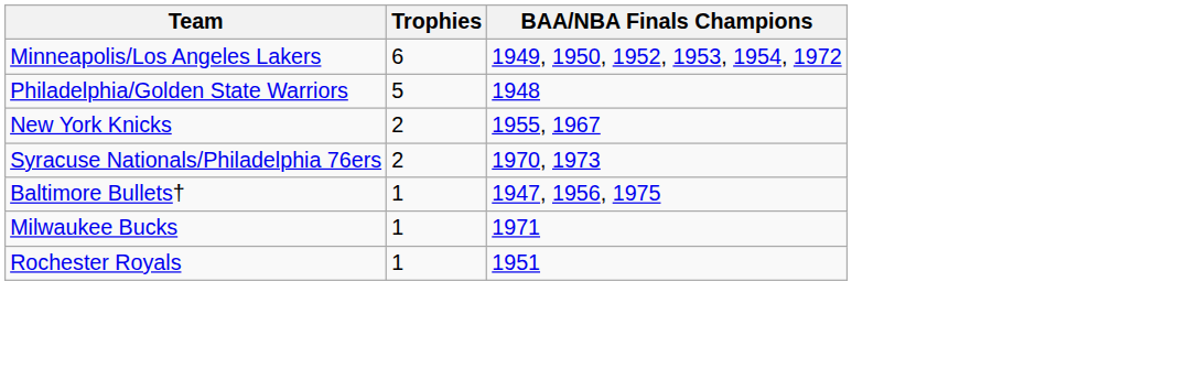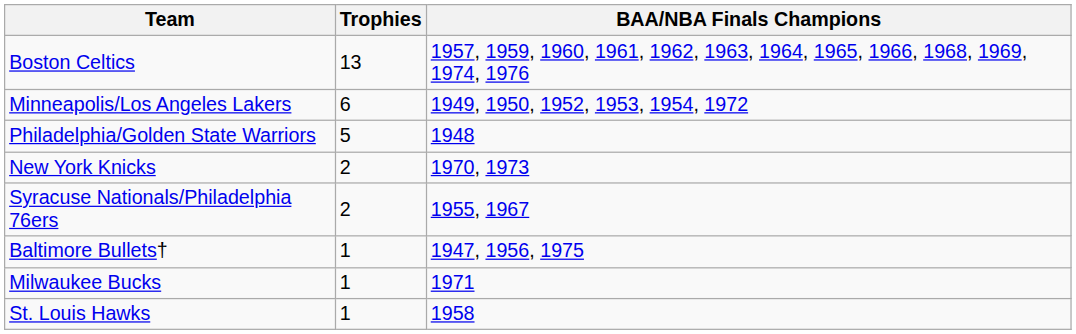+ row: Boston Celtics | 13 | 1957, 1959, 1960, 1961, 1962, 1963, 1964, 1965, 1966, 1968, 1969, 1974, 1976
New York Knicks | BAA/NBA Finals Champions: 1955, 1967 -> 1970, 1973
Syracuse Nationals/Philadelphia 76ers | BAA/NBA Finals Champions: 1970, 1973 -> 1955, 1967
- row: Rochester Royals | 1 | 1951
+ row: St. Louis Hawks | 1 | 1958
